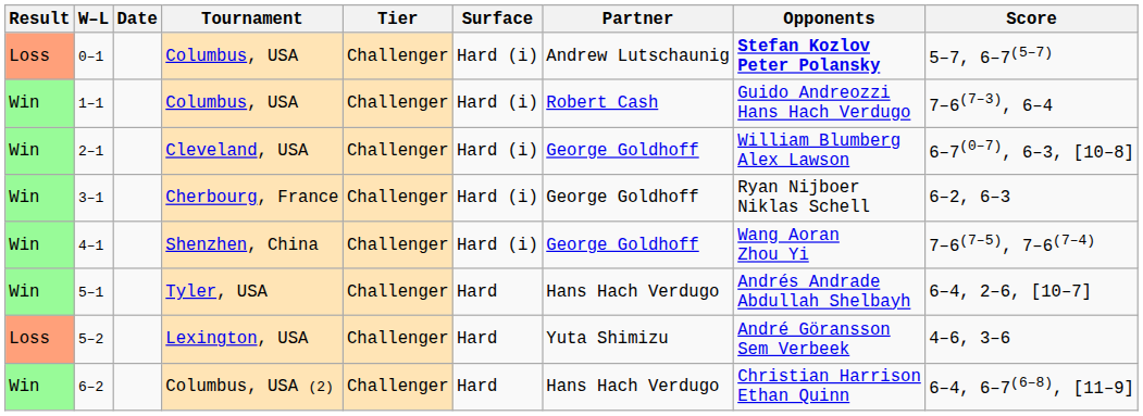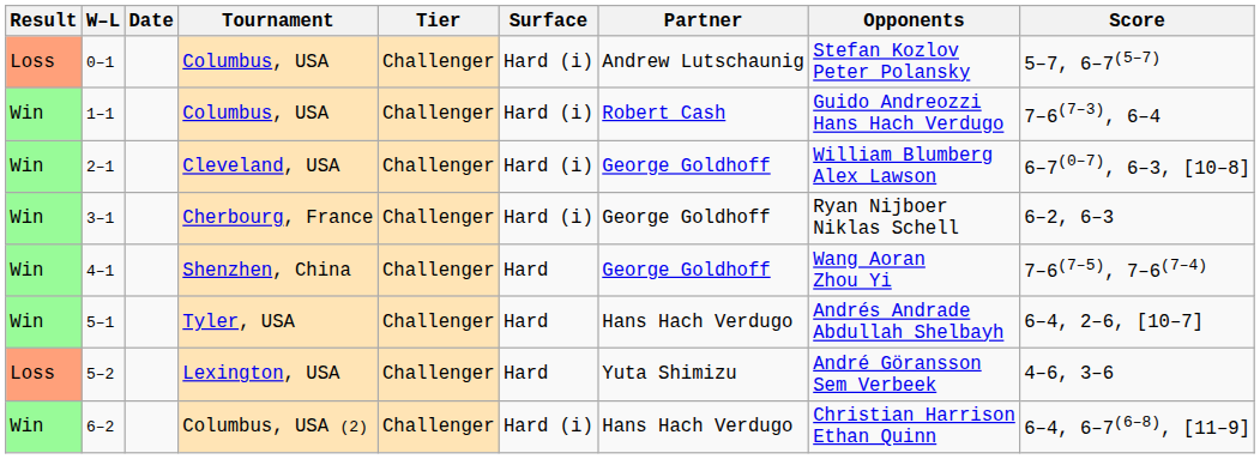0–1 | Opponents: bold -> normal
4–1 | Surface: Hard (i) -> Hard
6–2 | Surface: Hard -> Hard (i)
